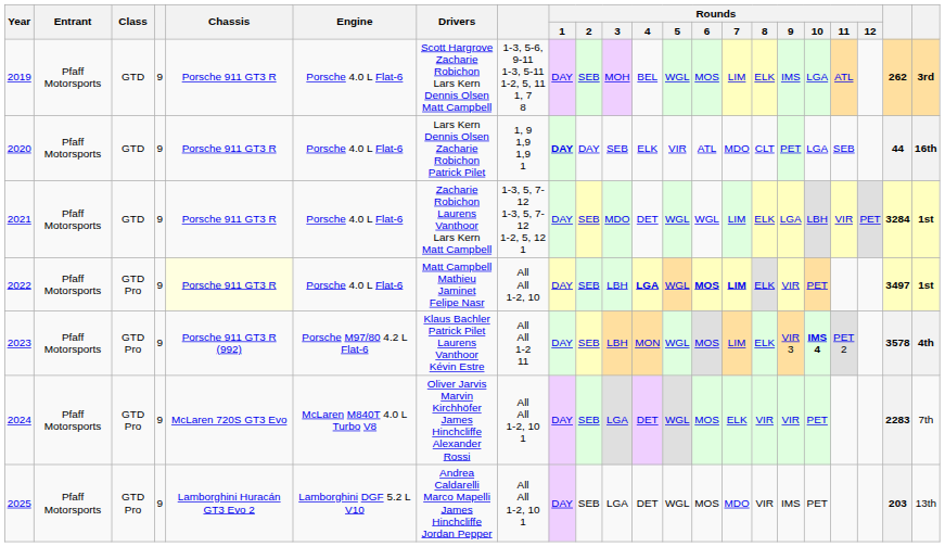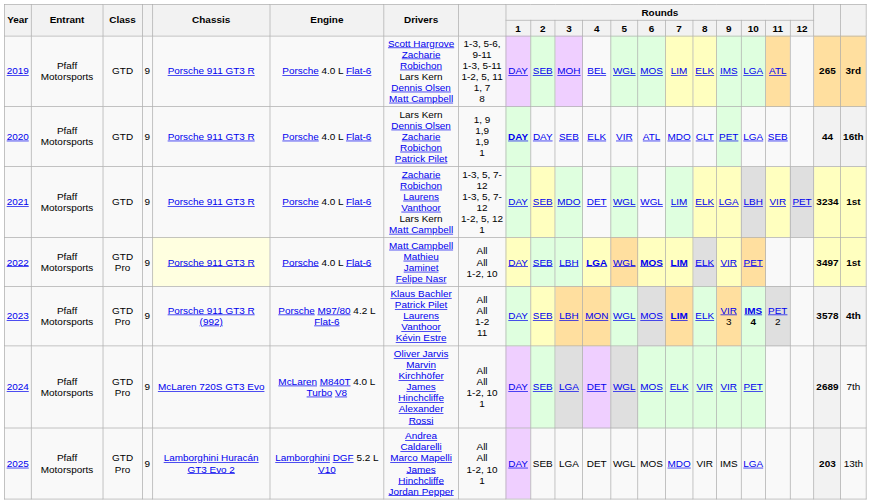2019 | column 21: 262 -> 265
2021 | column 21: 3284 -> 3234
2023 | Rounds / 7: normal -> bold
2024 | column 21: 2283 -> 2689
2025 | Rounds / 10: PET -> LGA
